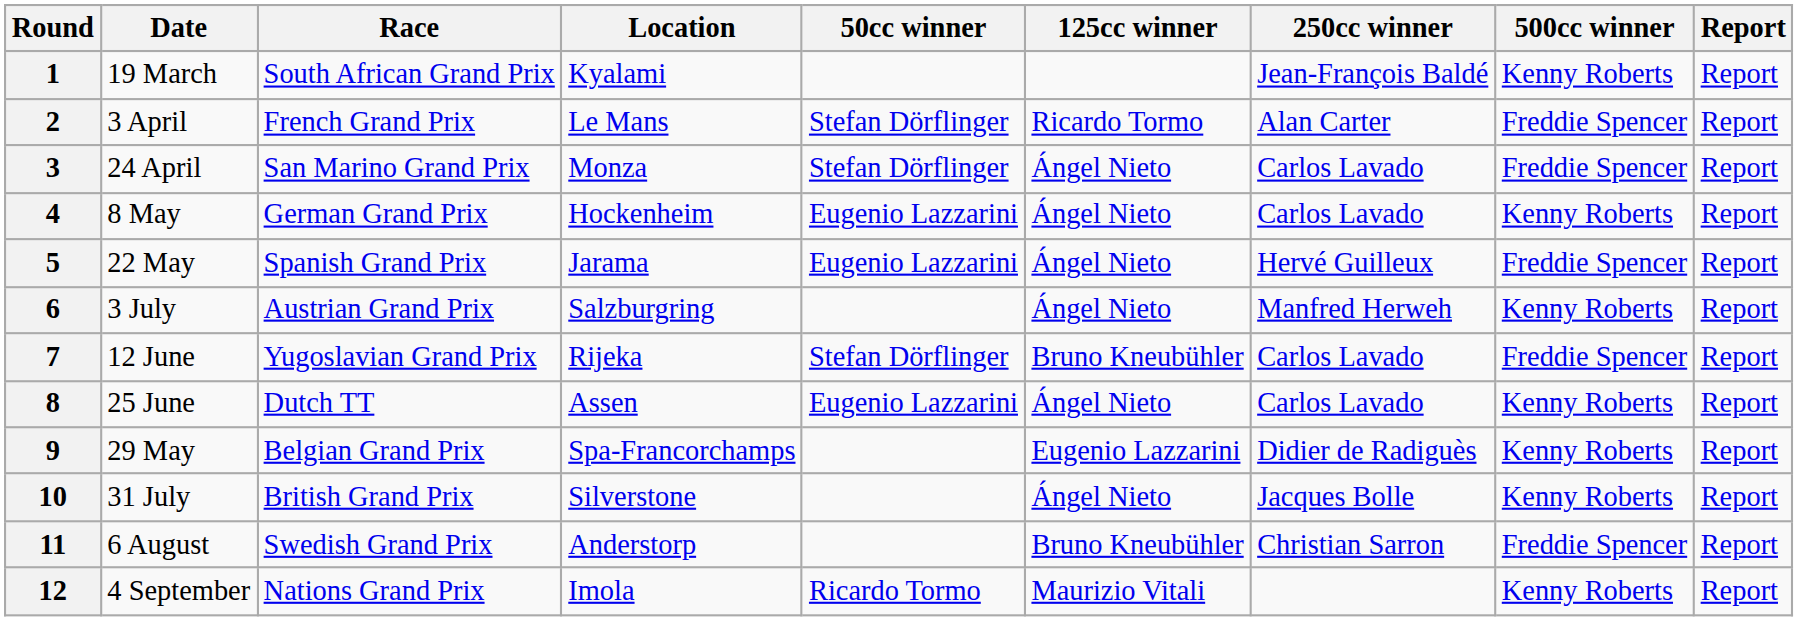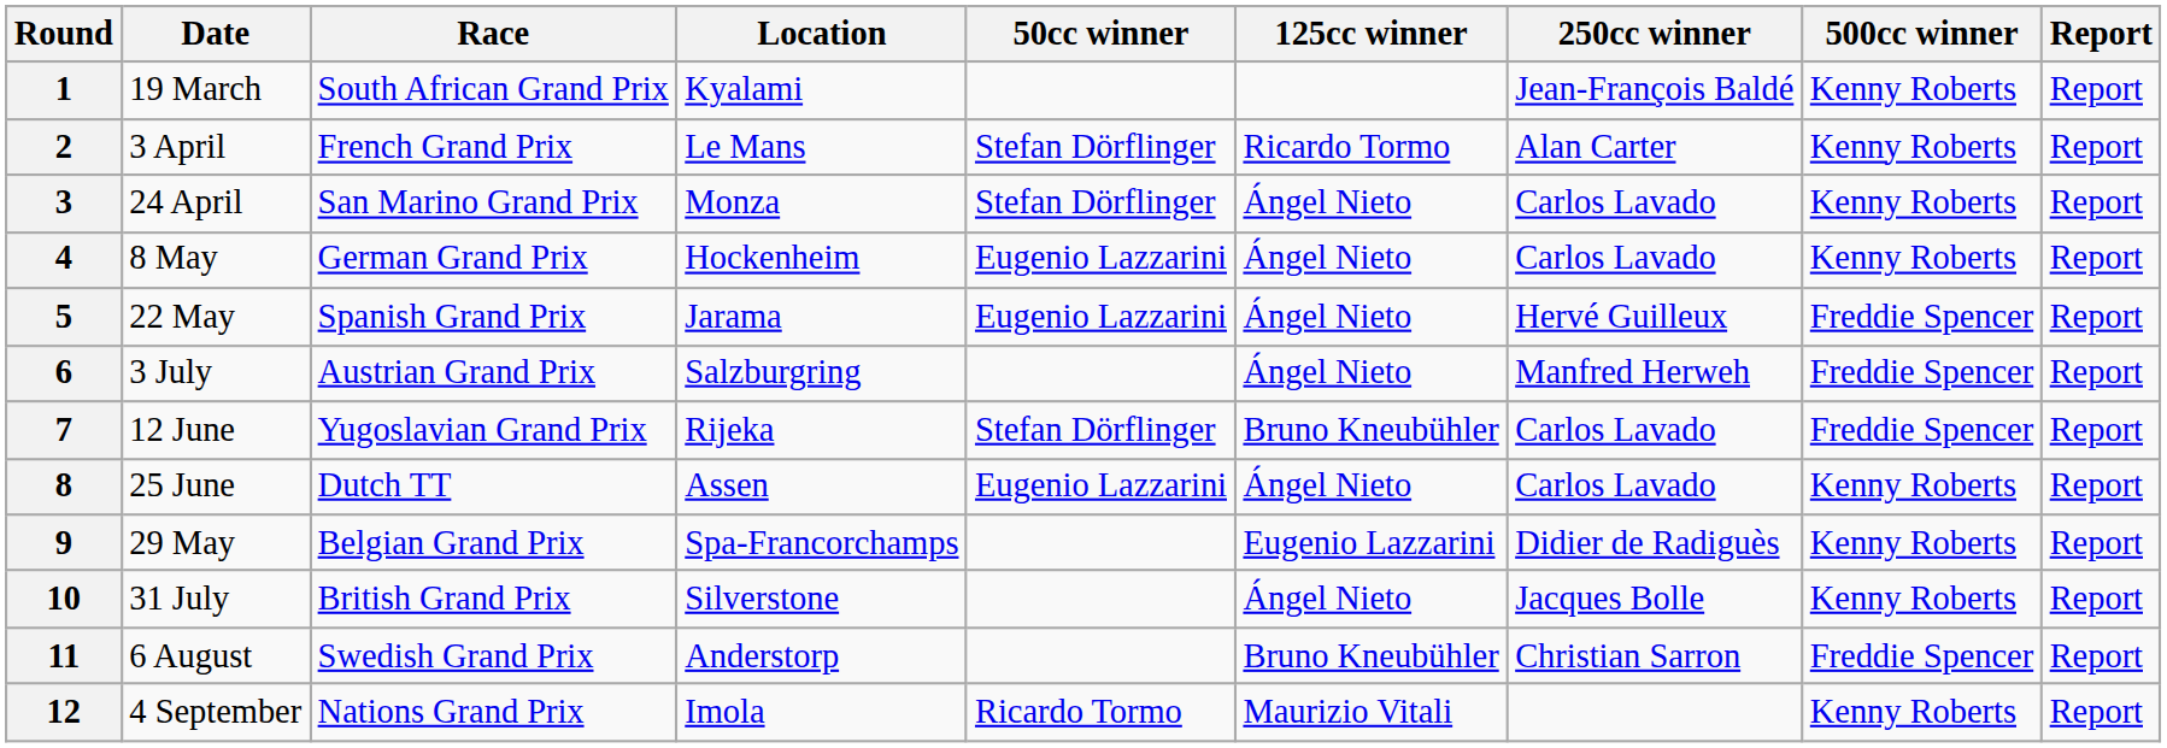2 | 500cc winner: Freddie Spencer -> Kenny Roberts
3 | 500cc winner: Freddie Spencer -> Kenny Roberts
6 | 500cc winner: Kenny Roberts -> Freddie Spencer
